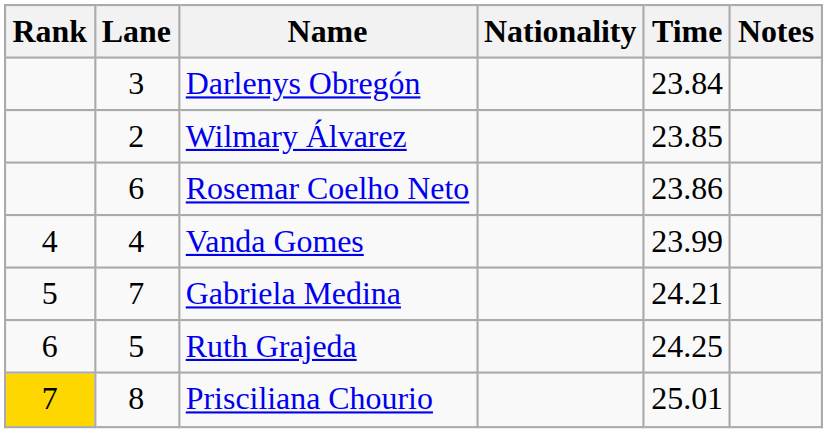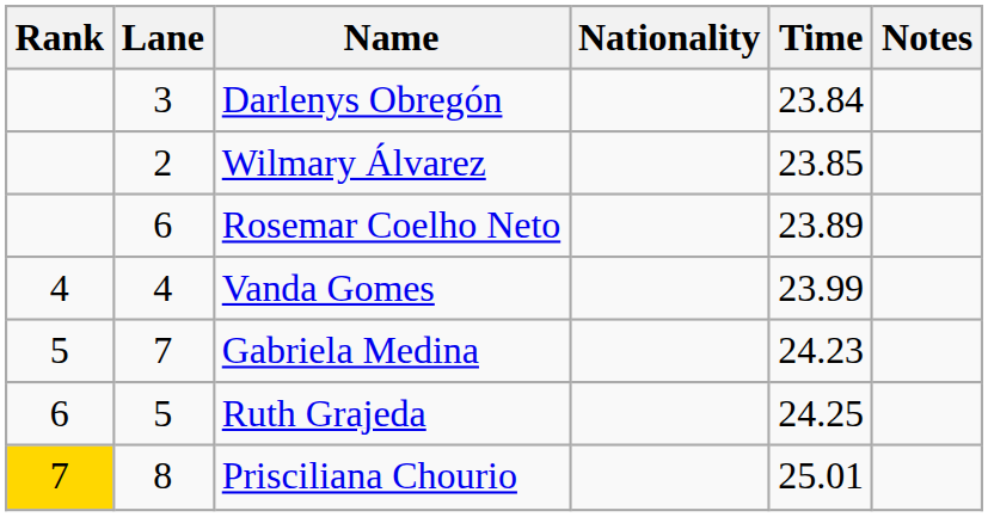Rosemar Coelho Neto | Time: 23.86 -> 23.89
Gabriela Medina | Time: 24.21 -> 24.23
